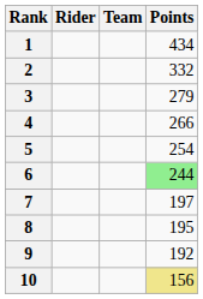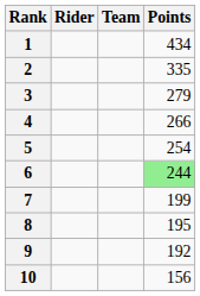2 | Points: 332 -> 335
7 | Points: 197 -> 199
10 | Points: khaki background -> no background
